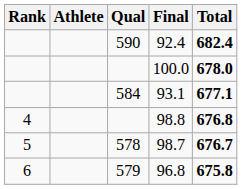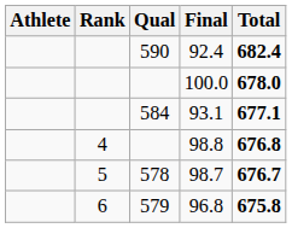columns swapped: Rank <-> Athlete
